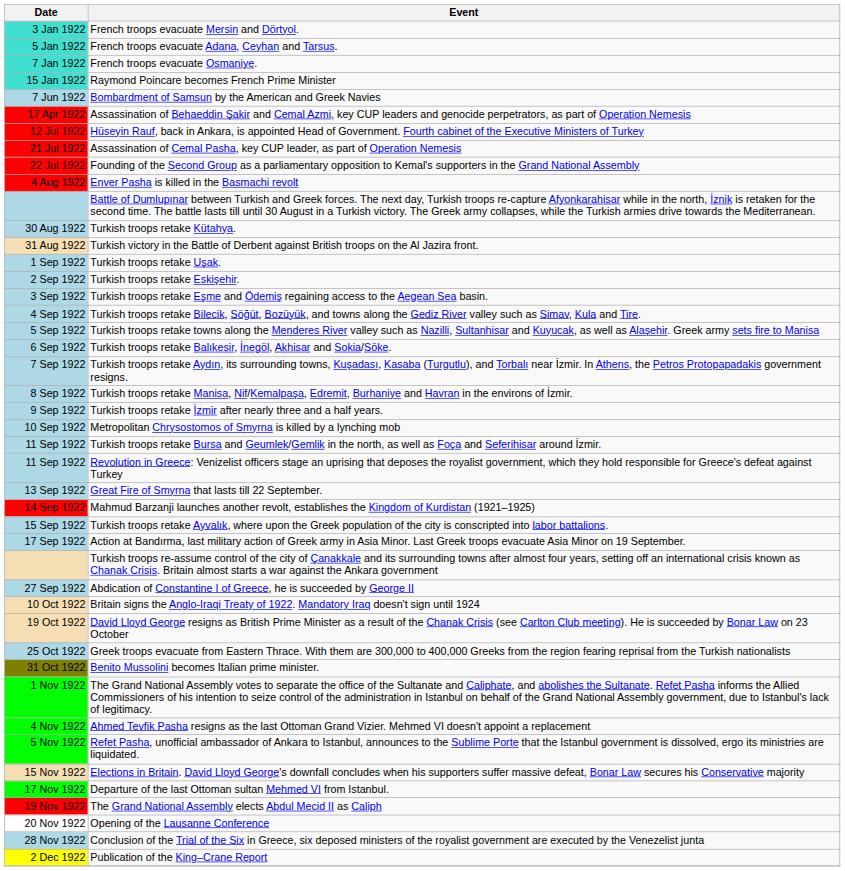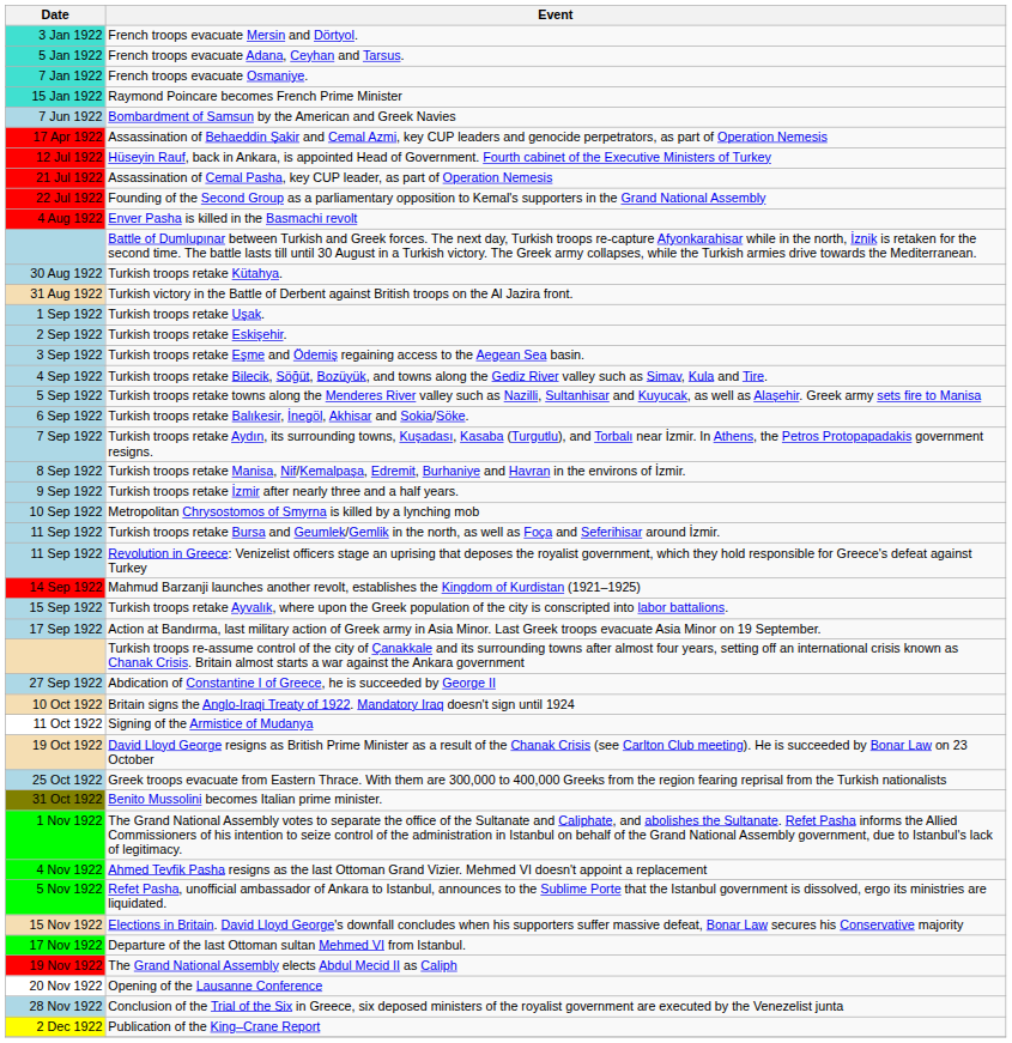- row: 13 Sep 1922 | Great Fire of Smyrna that lasts till 22 September.
+ row: 11 Oct 1922 | Signing of the Armistice of Mudanya
